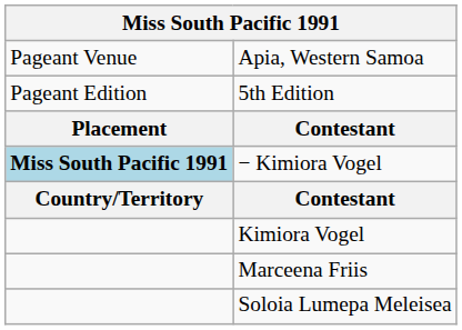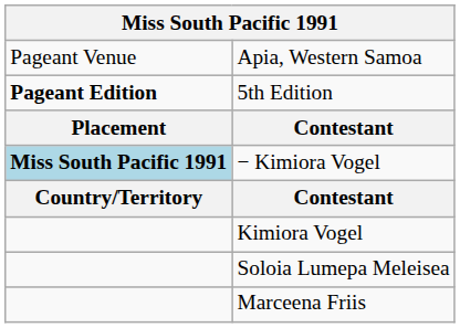5th Edition | column 1: normal -> bold
rows swapped: Marceena Friis <-> Soloia Lumepa Meleisea
